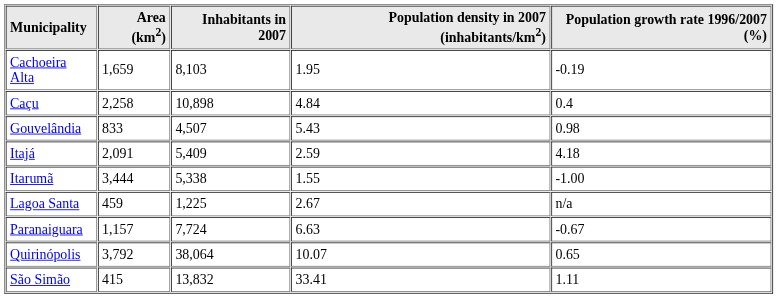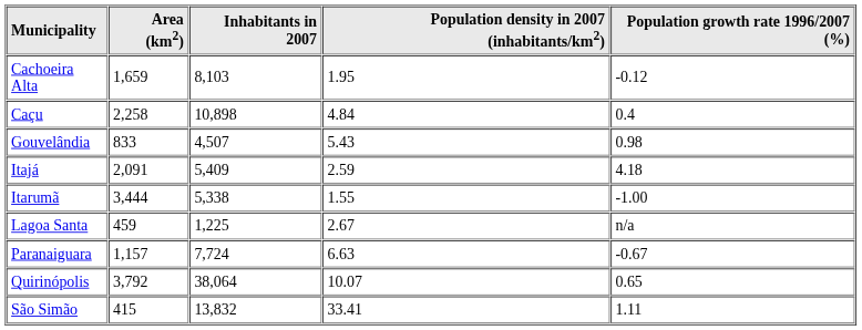Cachoeira Alta | Population growth rate 1996/2007 (%): -0.19 -> -0.12
